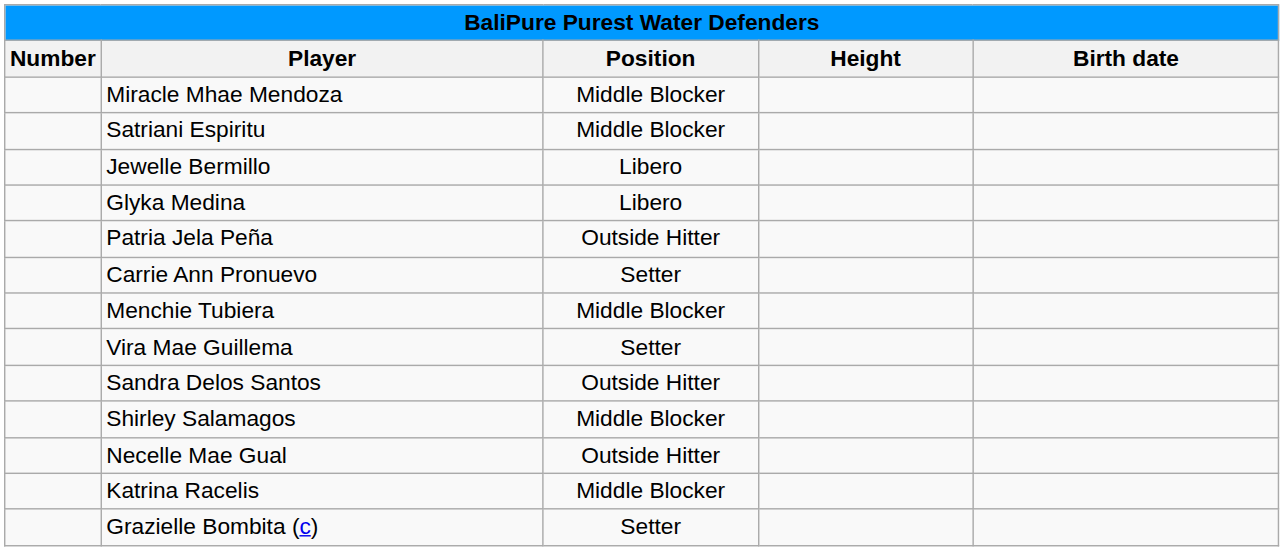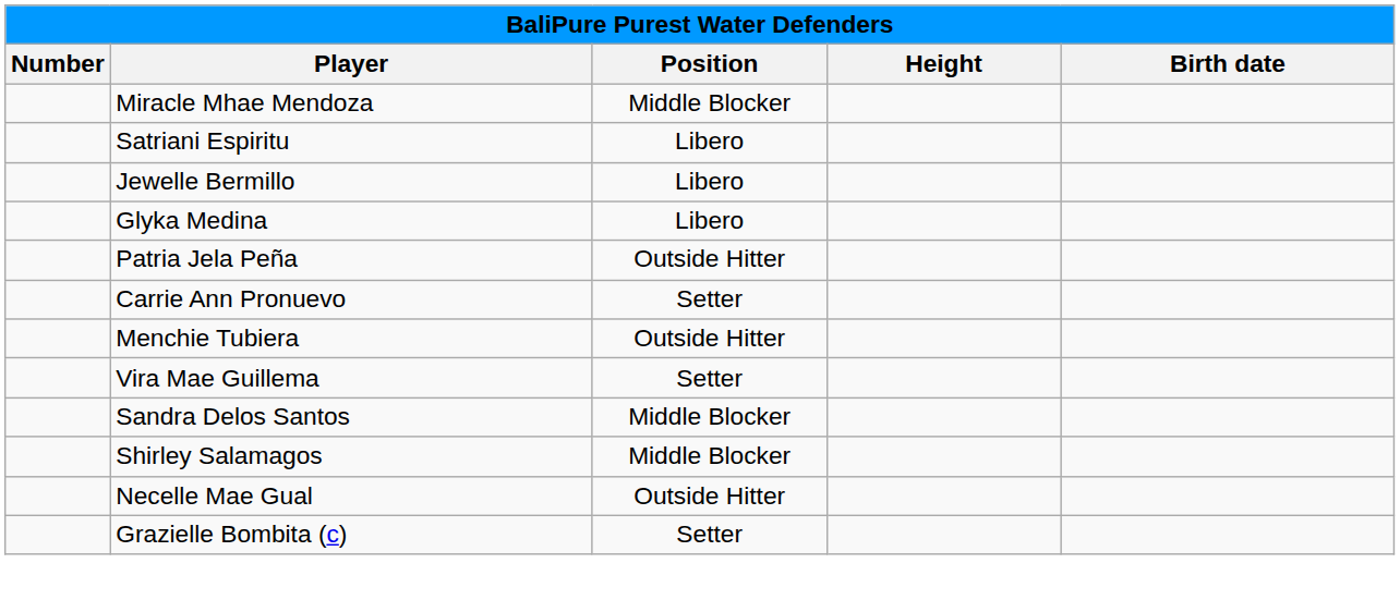Satriani Espiritu | Position: Middle Blocker -> Libero
Menchie Tubiera | Position: Middle Blocker -> Outside Hitter
Sandra Delos Santos | Position: Outside Hitter -> Middle Blocker
- row: Katrina Racelis | Middle Blocker
